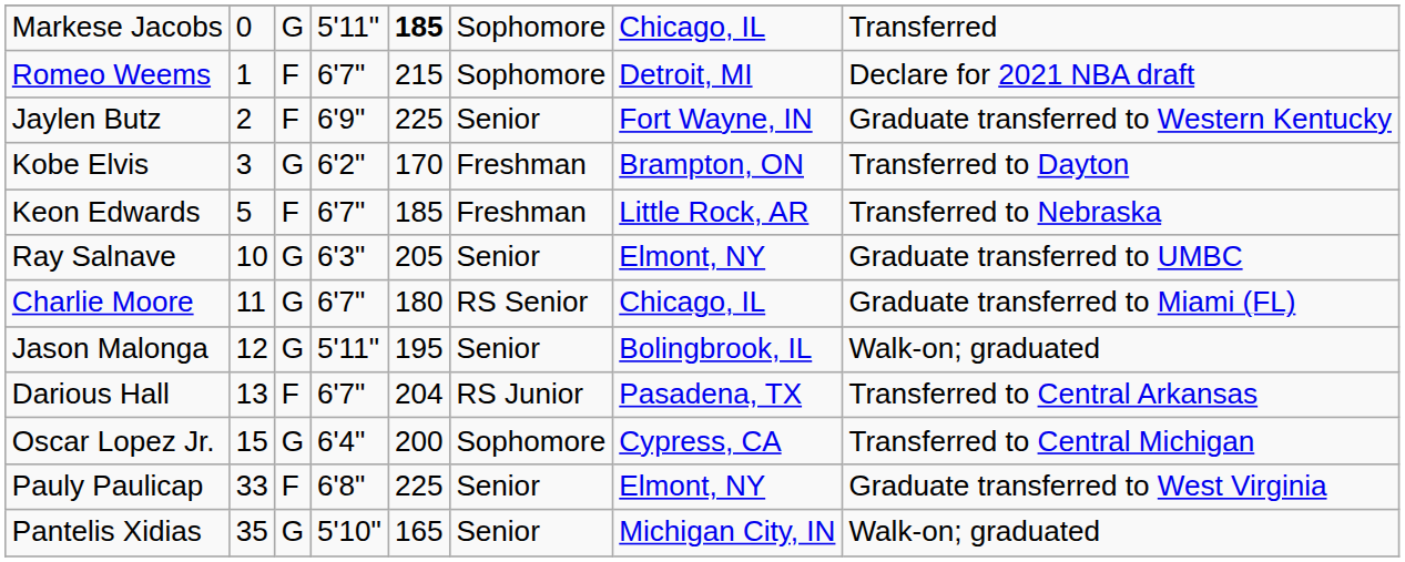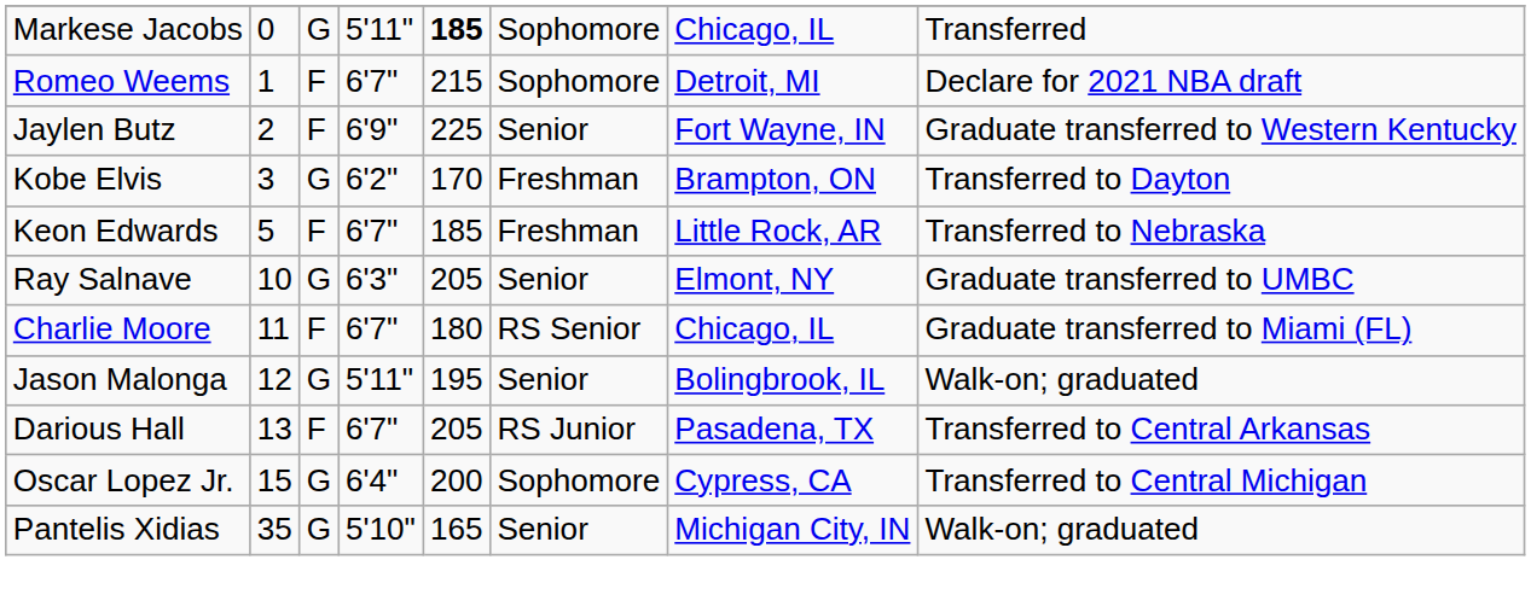Charlie Moore | column 3: G -> F
Darious Hall | column 5: 204 -> 205
- row: Pauly Paulicap | 33 | F | 6'8" | 225 | Senior | Elmont, NY | Graduate transferred to West Virginia
